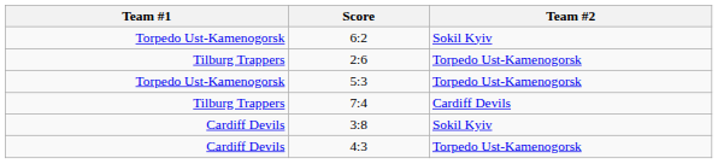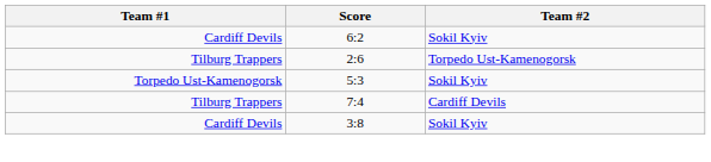6:2 | Team #1: Torpedo Ust-Kamenogorsk -> Cardiff Devils
5:3 | Team #2: Torpedo Ust-Kamenogorsk -> Sokil Kyiv
- row: Cardiff Devils | 4:3 | Torpedo Ust-Kamenogorsk
